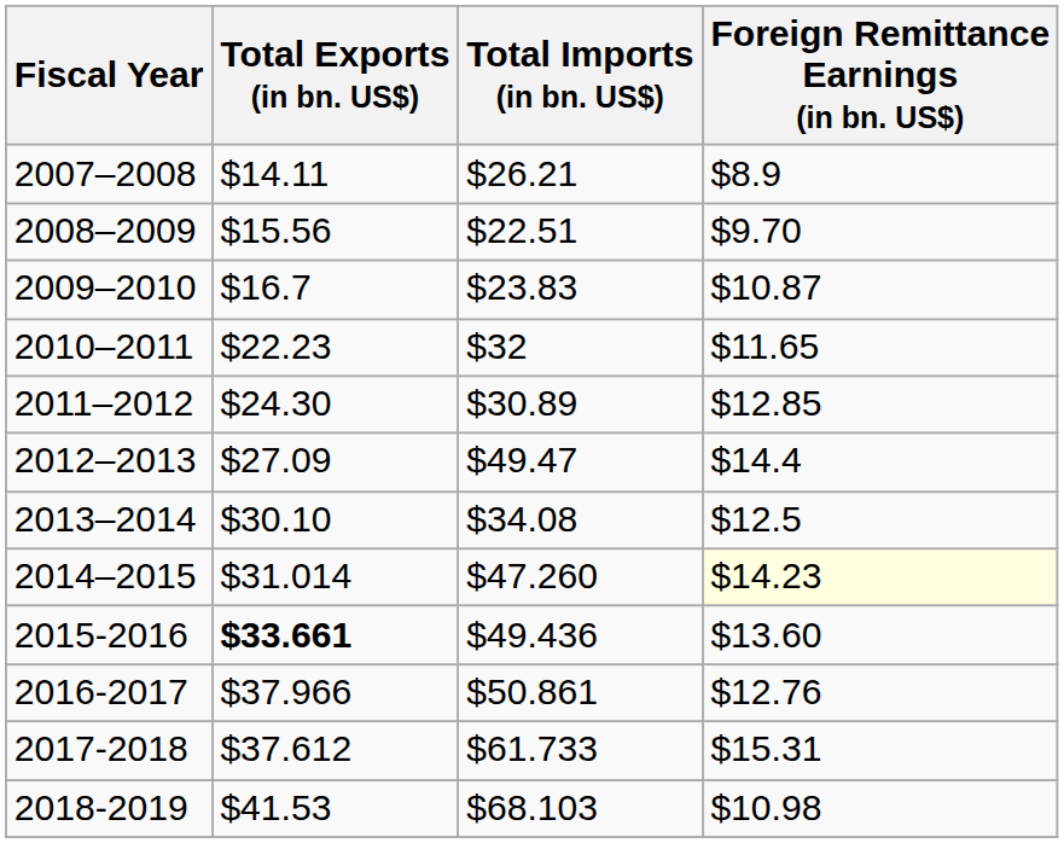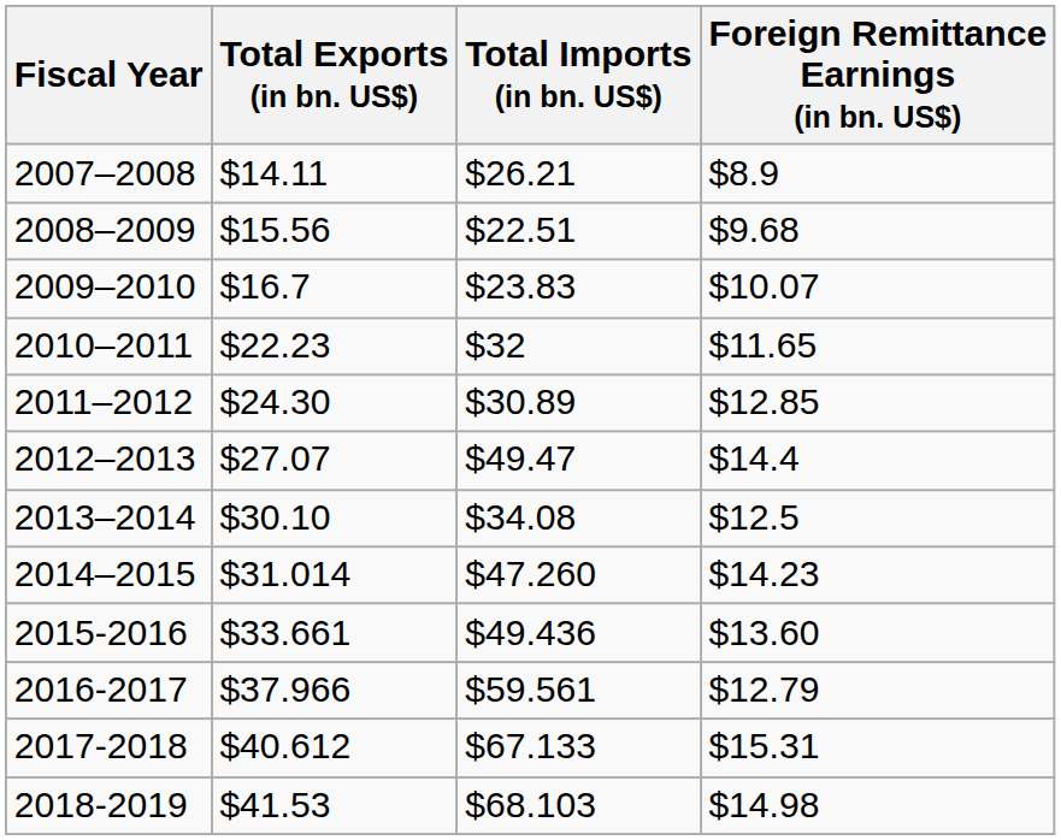2008–2009 | Foreign Remittance Earnings (in bn. US$): $9.70 -> $9.68
2009–2010 | Foreign Remittance Earnings (in bn. US$): $10.87 -> $10.07
2012–2013 | Total Exports (in bn. US$): $27.09 -> $27.07
2014–2015 | Foreign Remittance Earnings (in bn. US$): lightyellow background -> no background
2015-2016 | Total Exports (in bn. US$): bold -> normal
2016-2017 | Total Imports (in bn. US$): $50.861 -> $59.561
2016-2017 | Foreign Remittance Earnings (in bn. US$): $12.76 -> $12.79
2017-2018 | Total Exports (in bn. US$): $37.612 -> $40.612
2017-2018 | Total Imports (in bn. US$): $61.733 -> $67.133
2018-2019 | Foreign Remittance Earnings (in bn. US$): $10.98 -> $14.98
